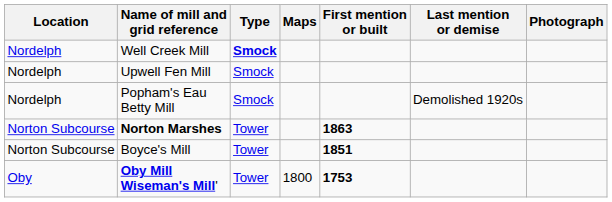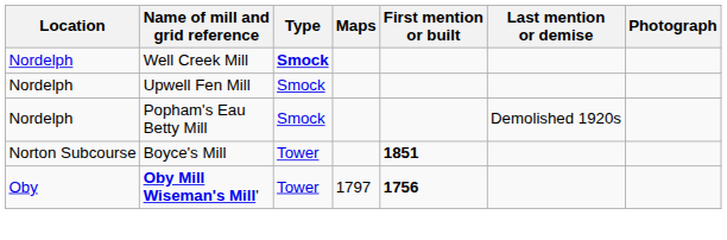- row: Norton Subcourse | Norton Marshes | Tower | 1863
Oby Mill Wiseman's Mill' | Maps: 1800 -> 1797
Oby Mill Wiseman's Mill' | First mention or built: 1753 -> 1756
